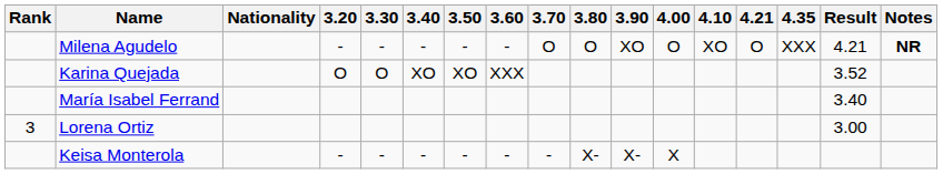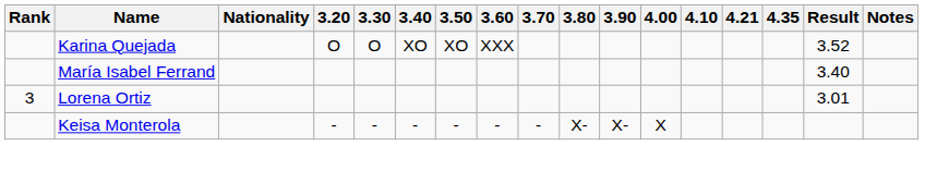- row: Milena Agudelo | - | - | - | - | - | O | O | XO | O | XO | O | XXX | 4.21 | NR
Lorena Ortiz | Result: 3.00 -> 3.01
